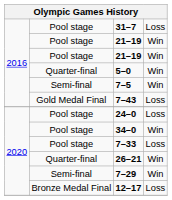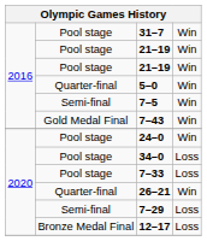31–7 | column 4: Loss -> Win
7–43 | column 4: Loss -> Win
24–0 | column 4: Loss -> Win
34–0 | column 4: Win -> Loss
7–29 | column 4: Win -> Loss
